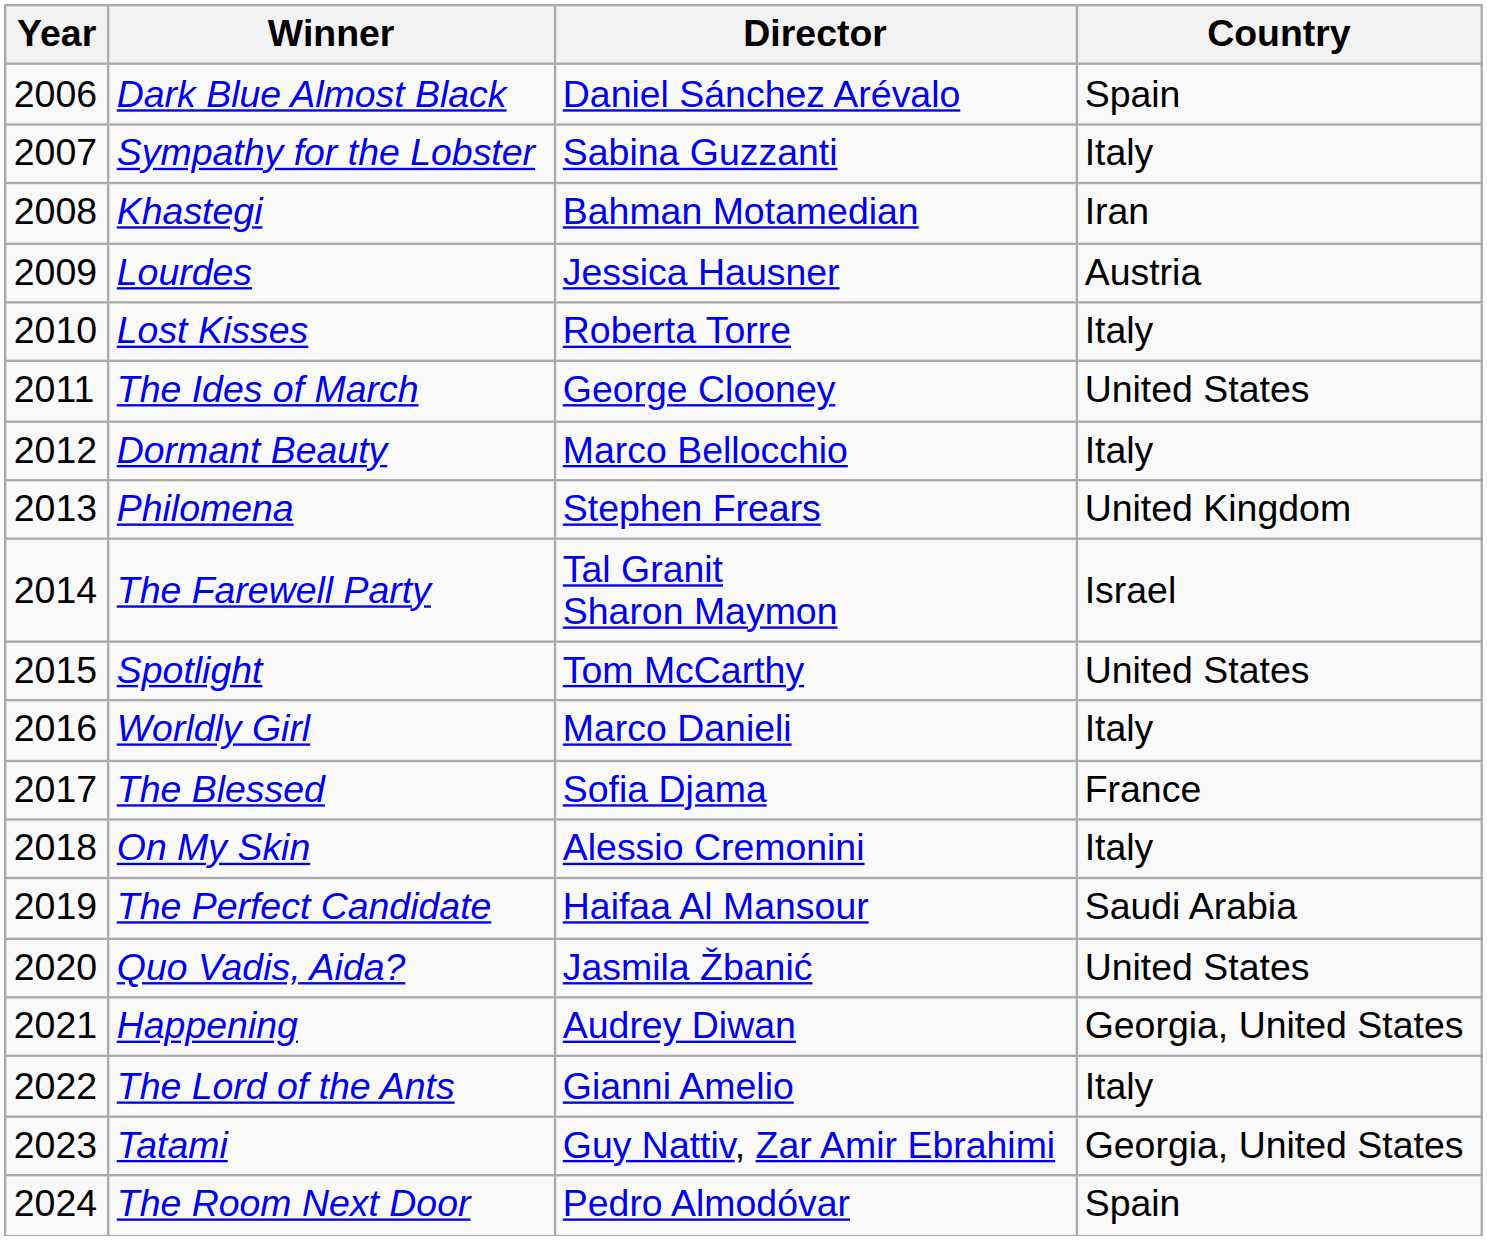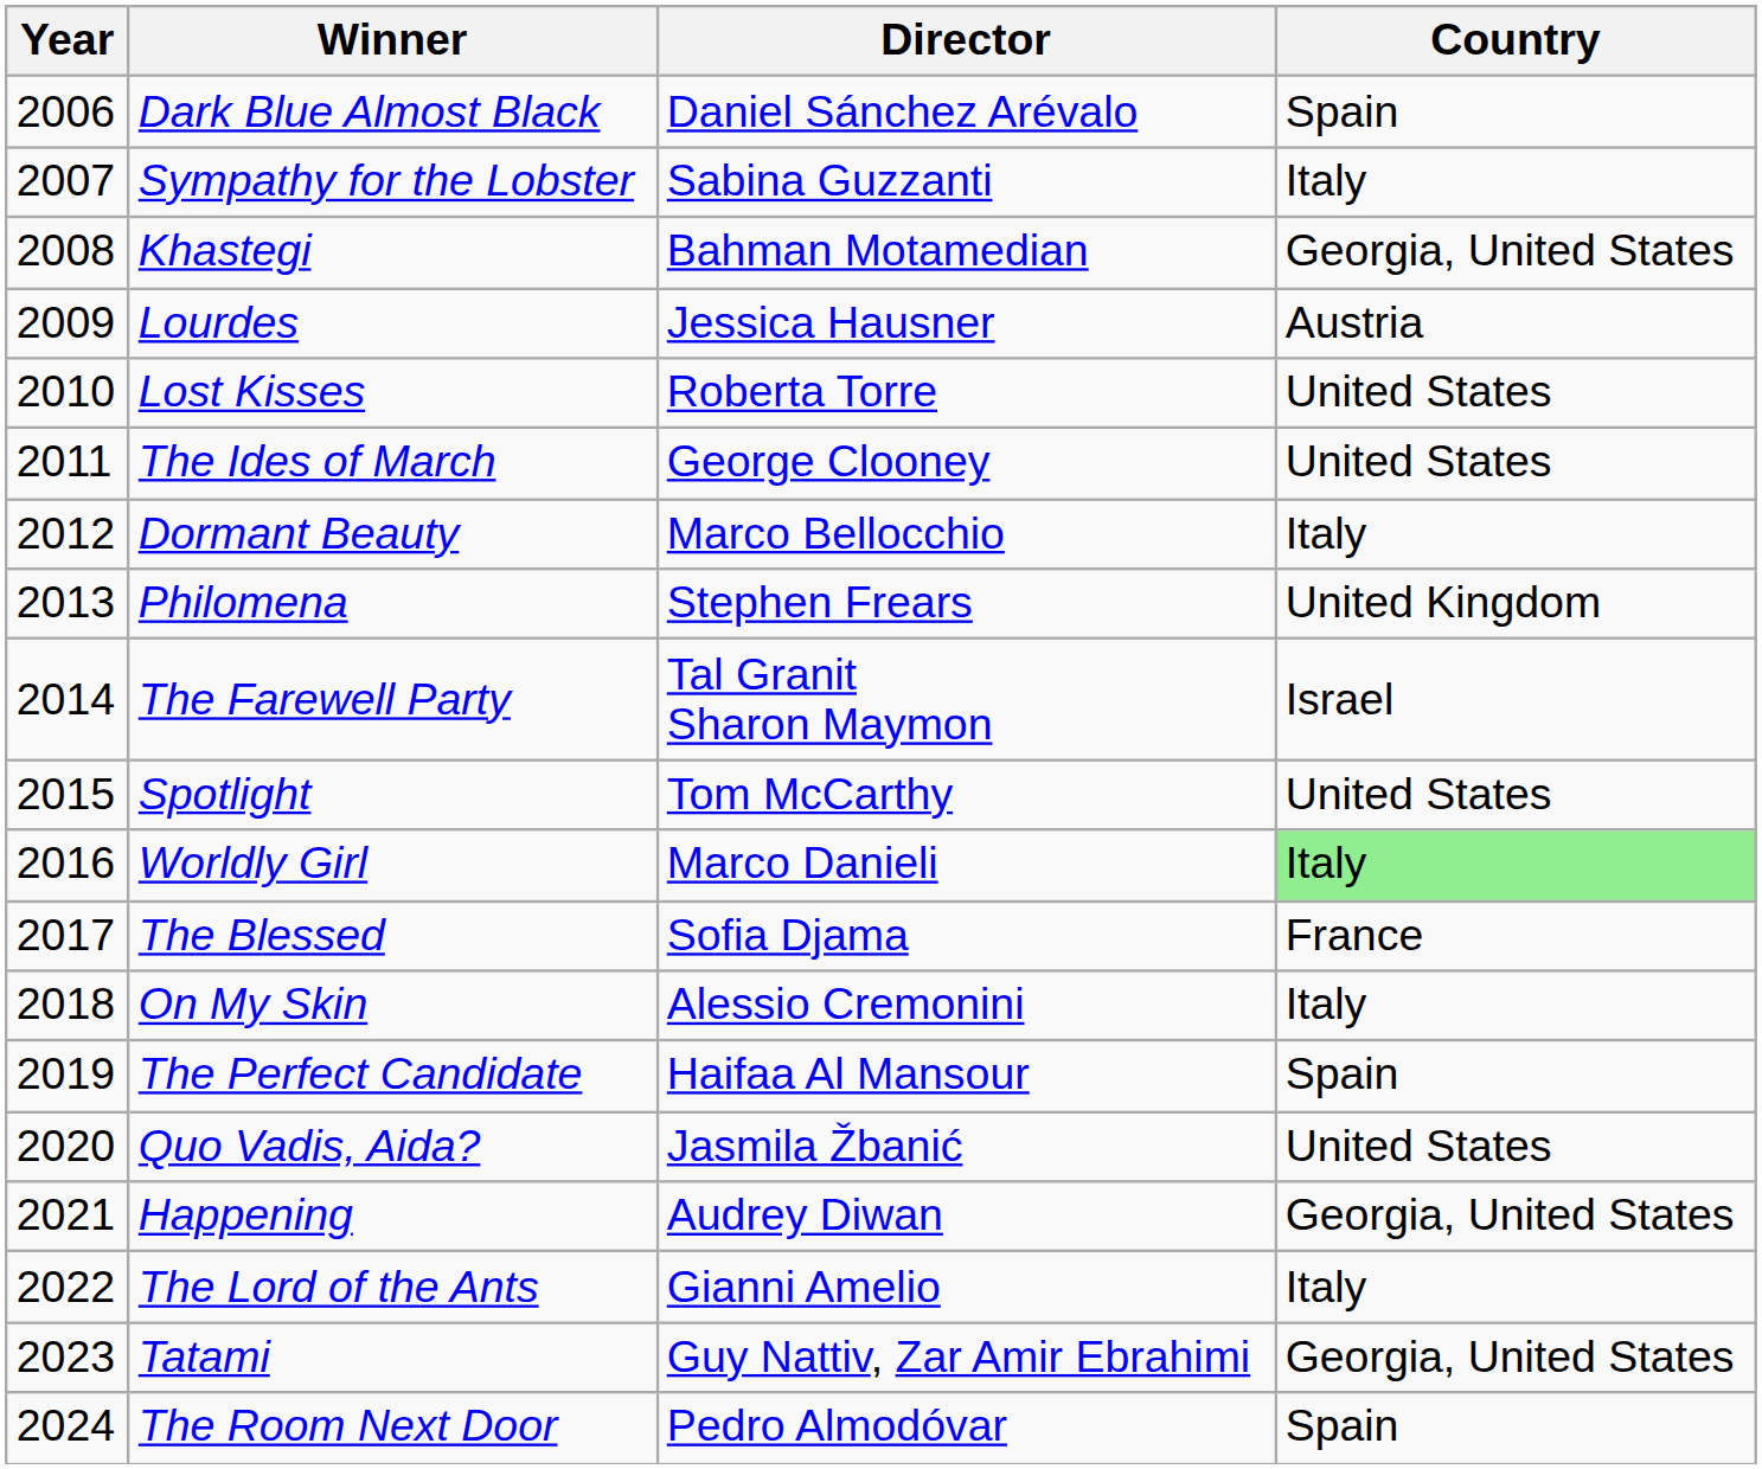Khastegi | Country: Iran -> Georgia, United States
Lost Kisses | Country: Italy -> United States
Worldly Girl | Country: no background -> lightgreen background
The Perfect Candidate | Country: Saudi Arabia -> Spain
